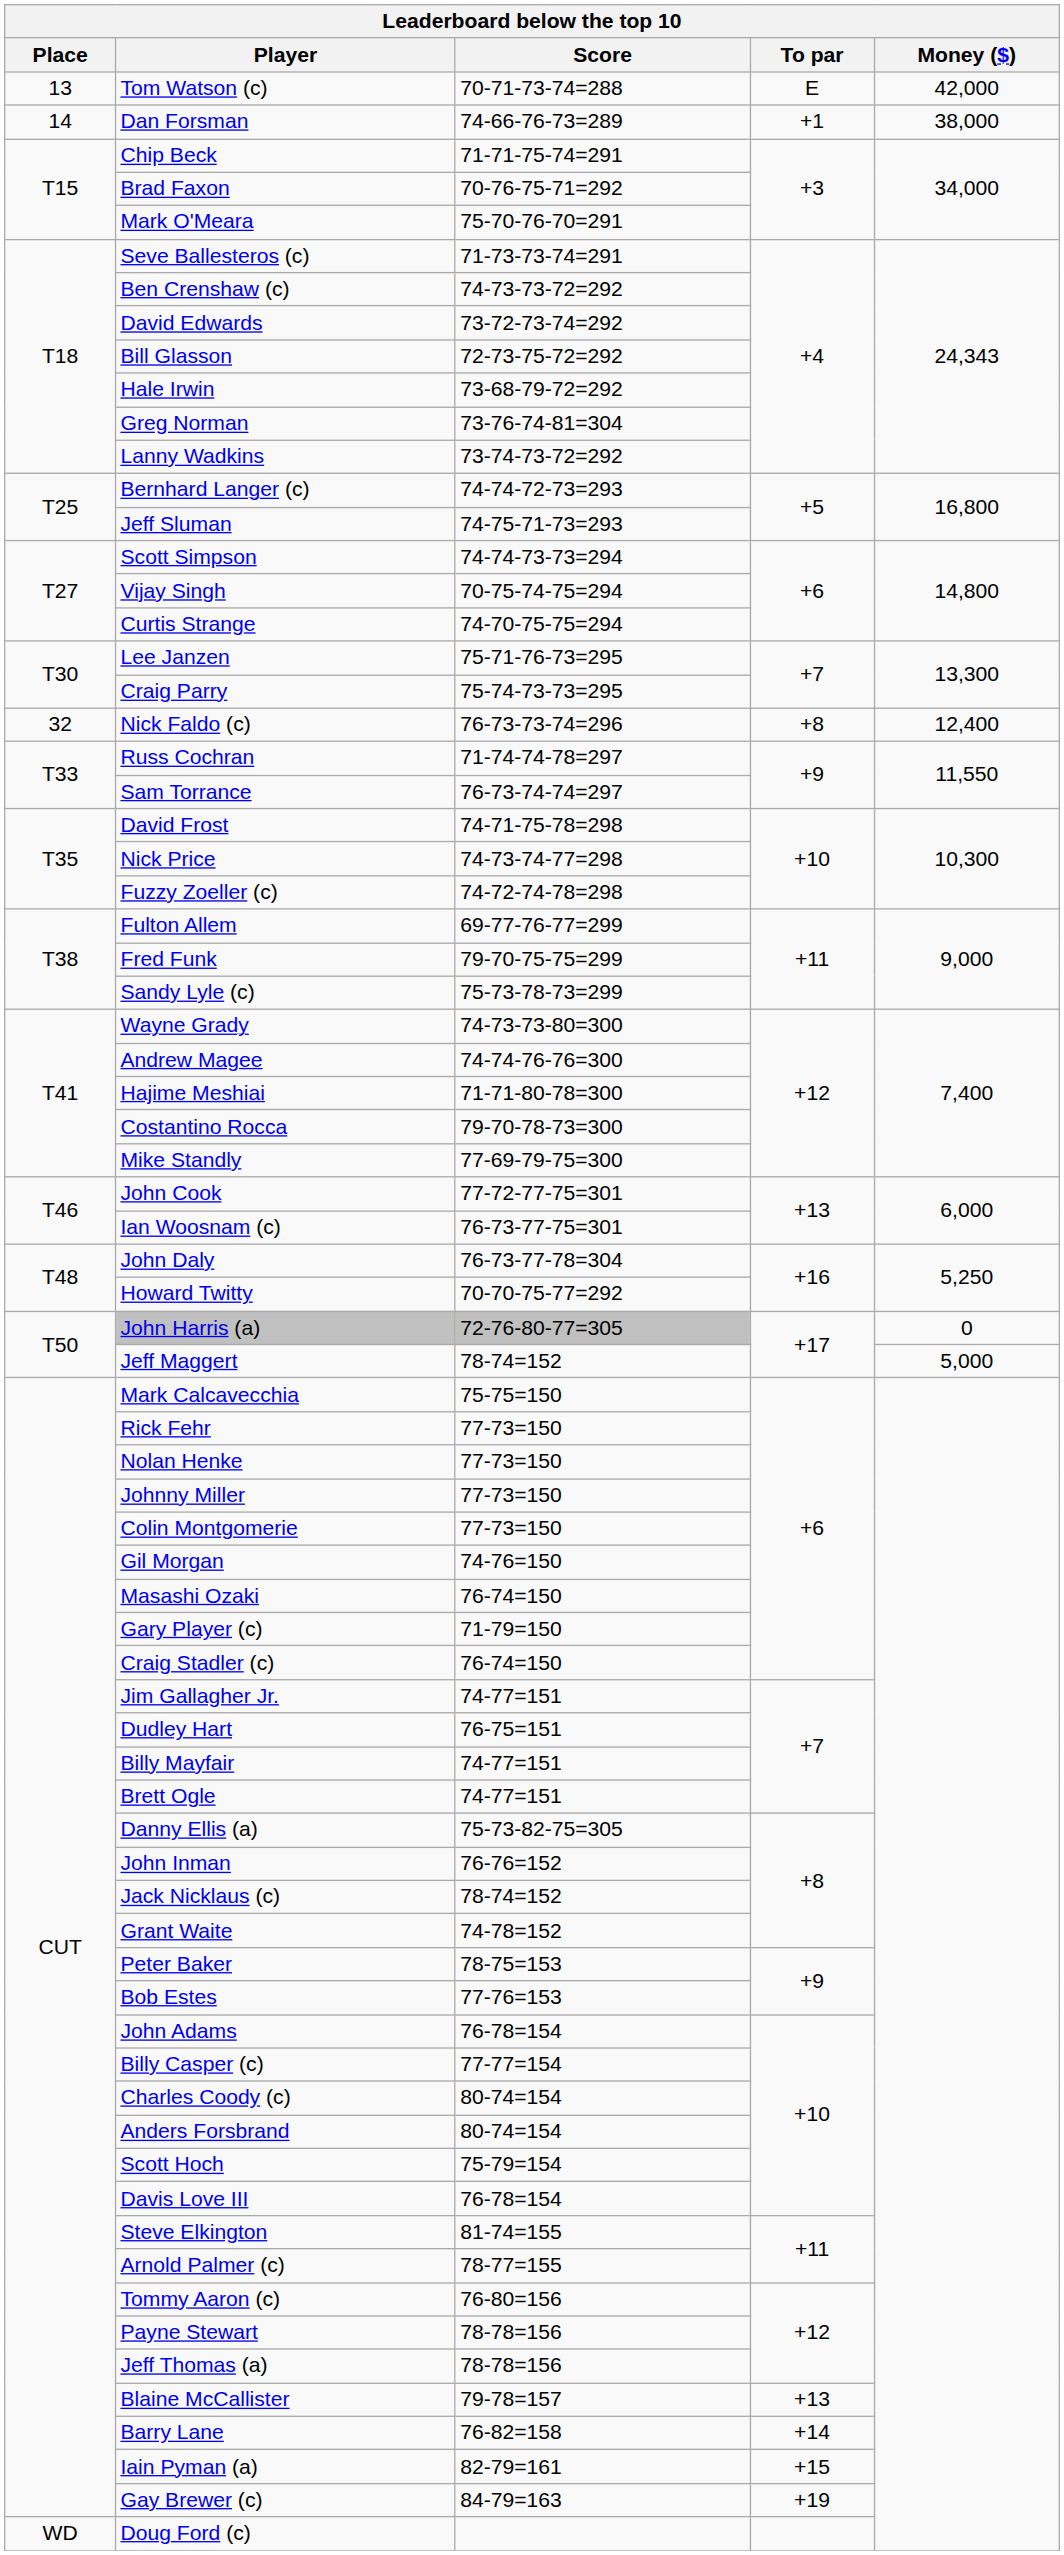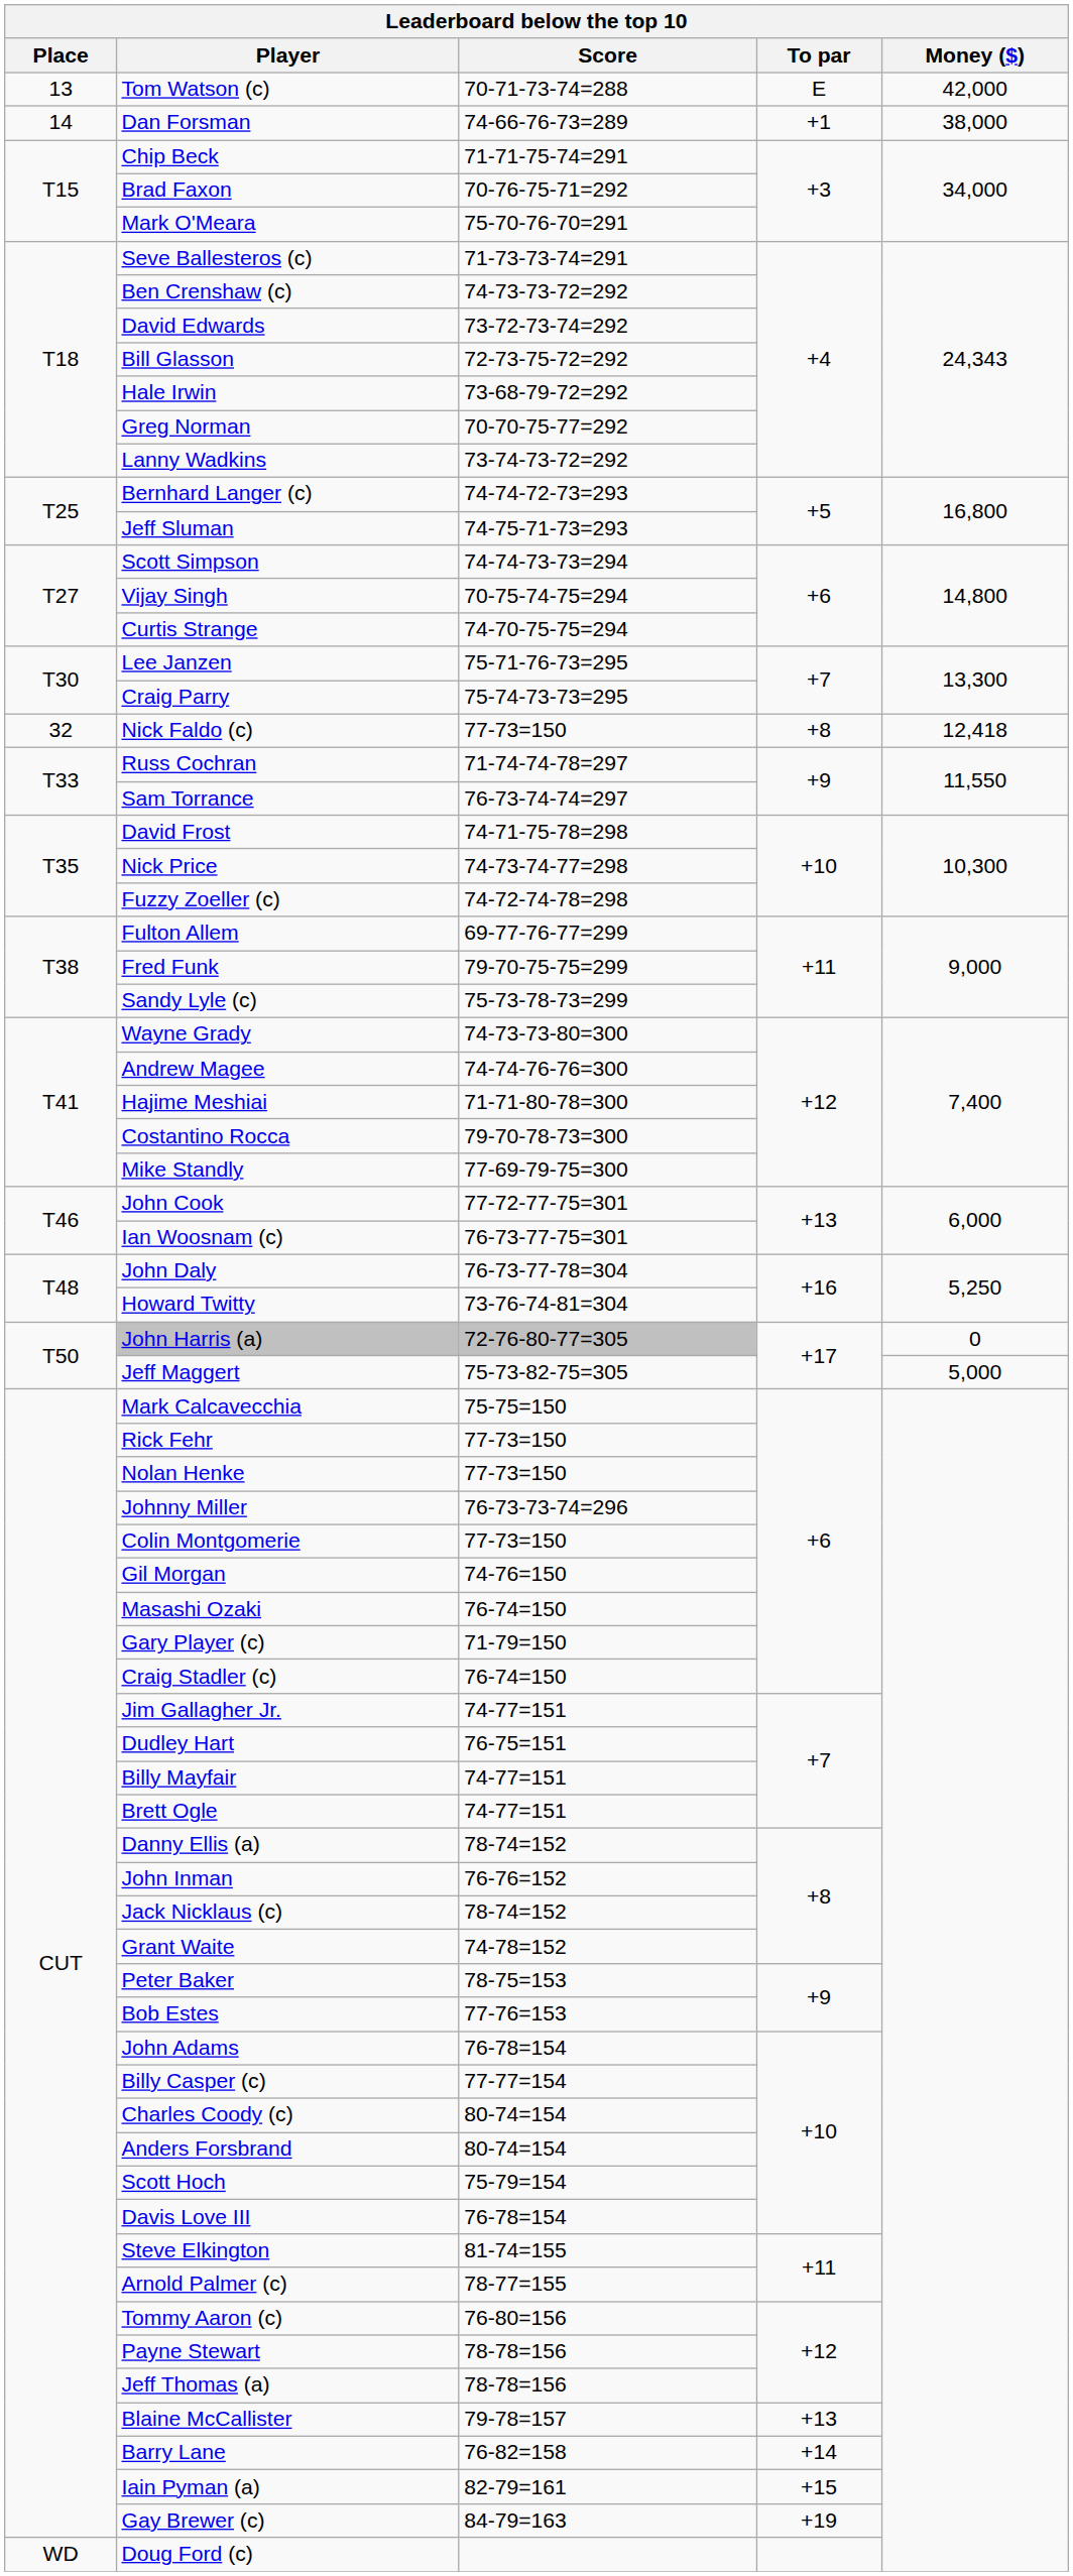Greg Norman | Score: 73-76-74-81=304 -> 70-70-75-77=292
Nick Faldo (c) | Score: 76-73-73-74=296 -> 77-73=150
Nick Faldo (c) | Money ($): 12,400 -> 12,418
Howard Twitty | Score: 70-70-75-77=292 -> 73-76-74-81=304
Jeff Maggert | Score: 78-74=152 -> 75-73-82-75=305
Johnny Miller | Score: 77-73=150 -> 76-73-73-74=296
Danny Ellis (a) | Score: 75-73-82-75=305 -> 78-74=152
